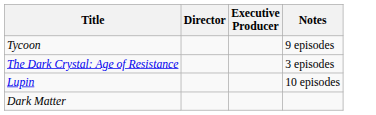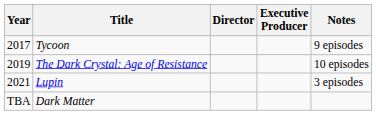+ column: Year | 2017 | 2019 | 2021 | TBA
The Dark Crystal: Age of Resistance | Notes: 3 episodes -> 10 episodes
Lupin | Notes: 10 episodes -> 3 episodes
